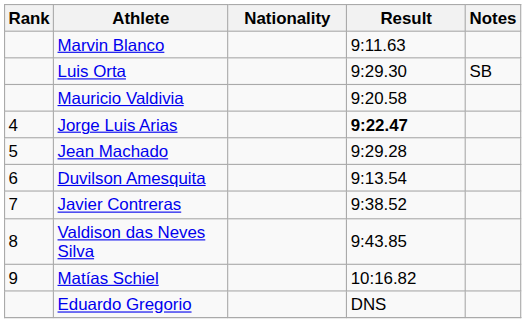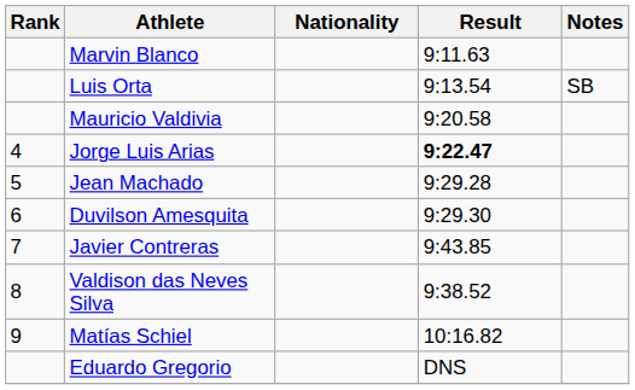Luis Orta | Result: 9:29.30 -> 9:13.54
Duvilson Amesquita | Result: 9:13.54 -> 9:29.30
Javier Contreras | Result: 9:38.52 -> 9:43.85
Valdison das Neves Silva | Result: 9:43.85 -> 9:38.52
